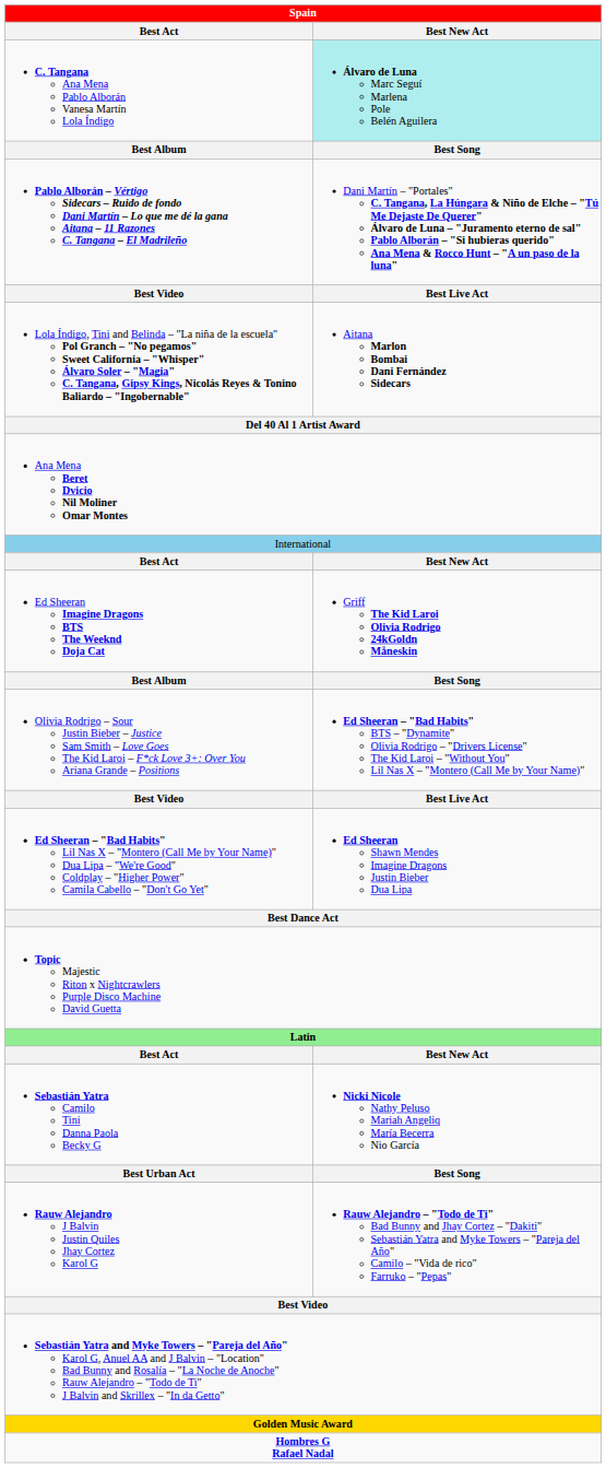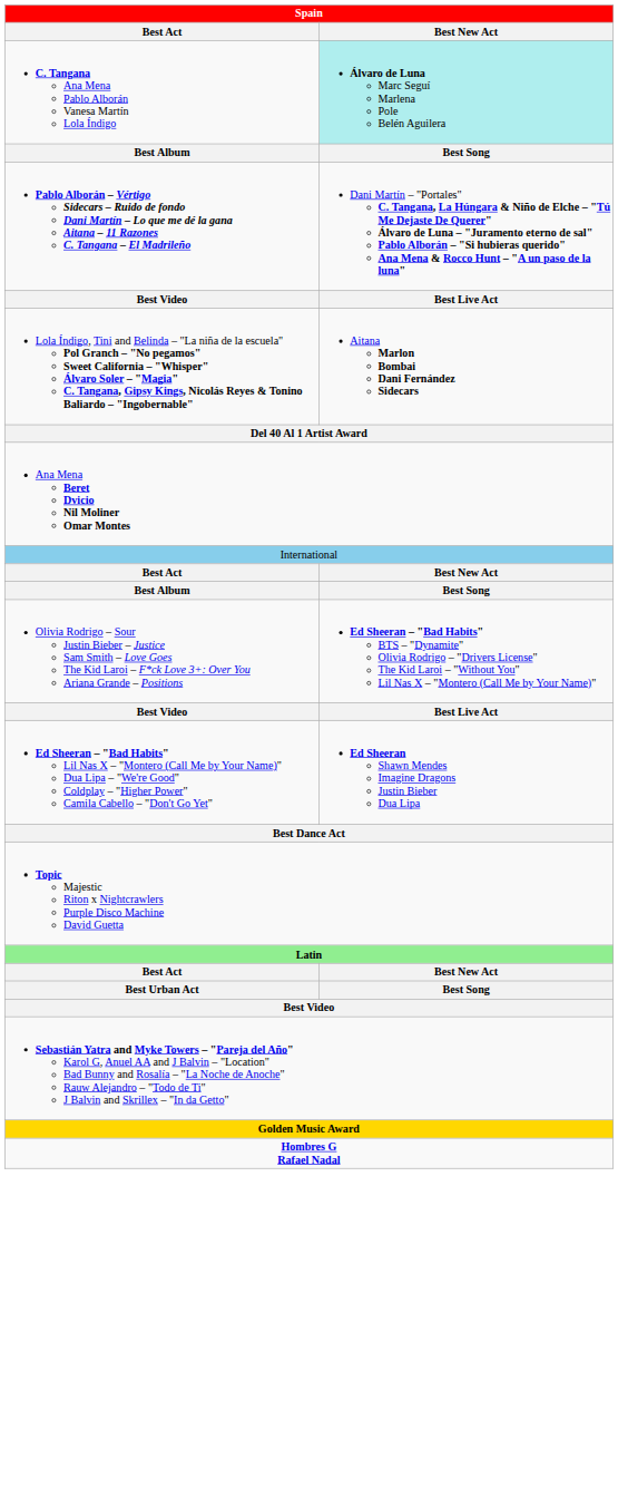- row: Ed Sheeran Imagine Dragons BTS The Weeknd Doja Cat | Griff The Kid Laroi Olivia Rodrigo 24kGoldn Måneskin
- row: Sebastián Yatra Camilo Tini Danna Paola Becky G | Nicki Nicole Nathy Peluso Mariah Angeliq María Becerra Nio García
- row: Rauw Alejandro J Balvin Justin Quiles Jhay Cortez Karol G | Rauw Alejandro – "Todo de Ti" Bad Bunny and Jhay Cortez – "Dakiti" Sebastián Yatra and Myke Towers – "Pareja del Año" Camilo – "Vida de rico" Farruko – "Pepas"
